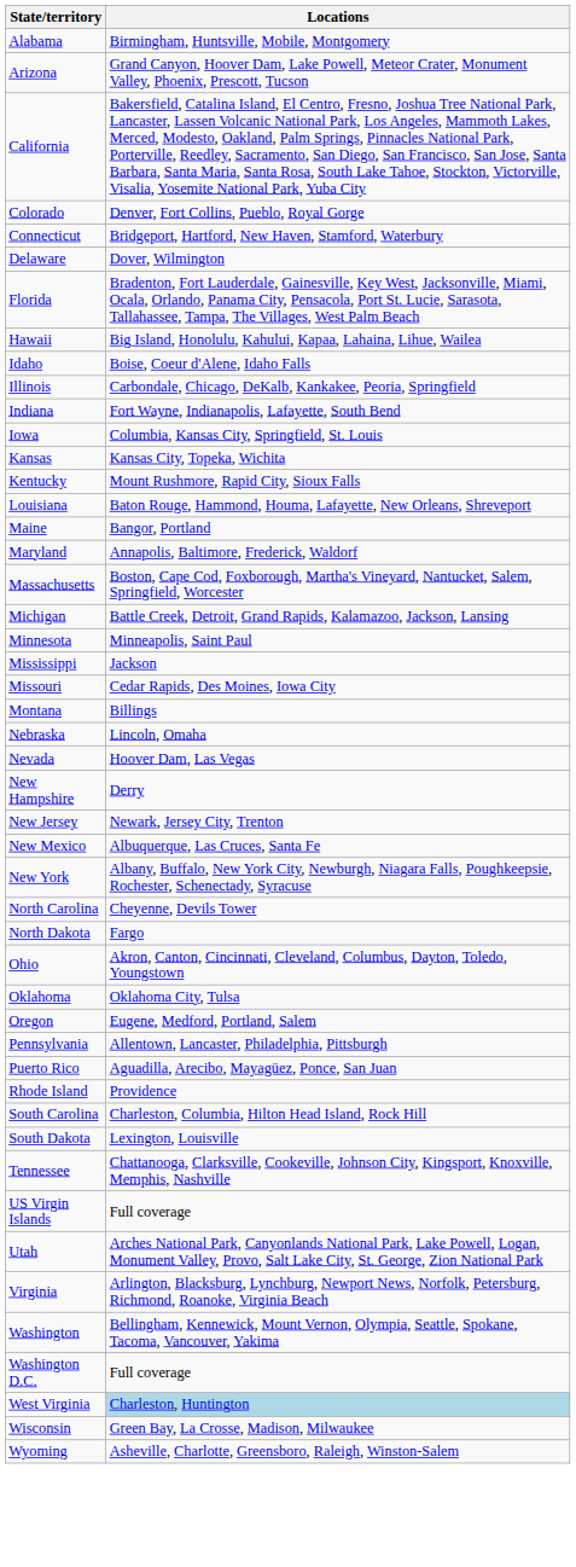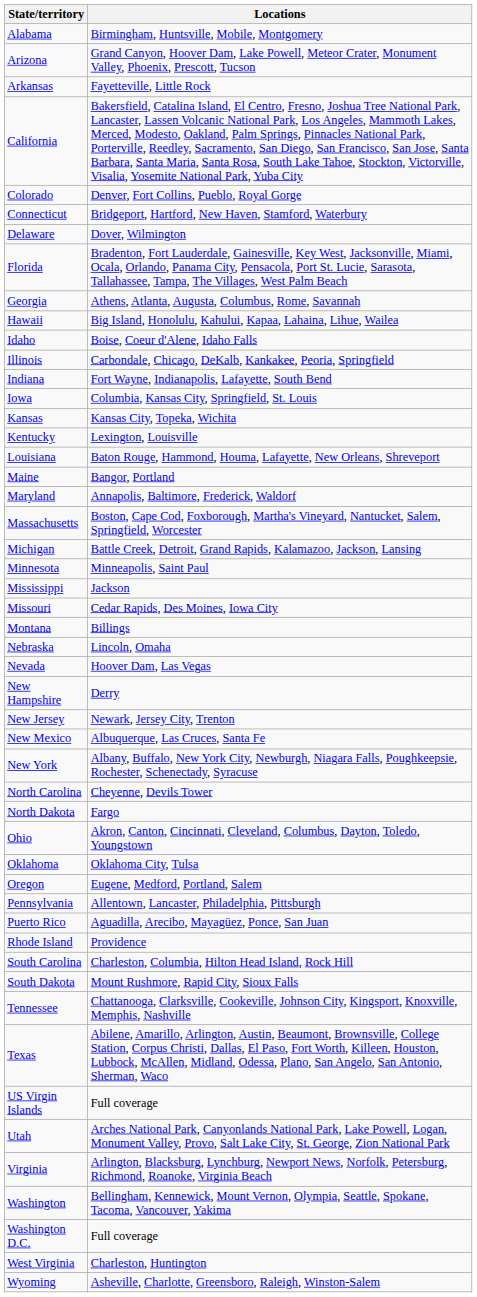+ row: Arkansas | Fayetteville, Little Rock
+ row: Georgia | Athens, Atlanta, Augusta, Columbus, Rome, Savannah
Kentucky | Locations: Mount Rushmore, Rapid City, Sioux Falls -> Lexington, Louisville
South Dakota | Locations: Lexington, Louisville -> Mount Rushmore, Rapid City, Sioux Falls
+ row: Texas | Abilene, Amarillo, Arlington, Austin, Beaumont, Brownsville, College Station, Corpus Christi, Dallas, El Paso, Fort Worth, Killeen, Houston, Lubbock, McAllen, Midland, Odessa, Plano, San Angelo, San Antonio, Sherman, Waco
West Virginia | Locations: lightblue background -> no background
- row: Wisconsin | Green Bay, La Crosse, Madison, Milwaukee
